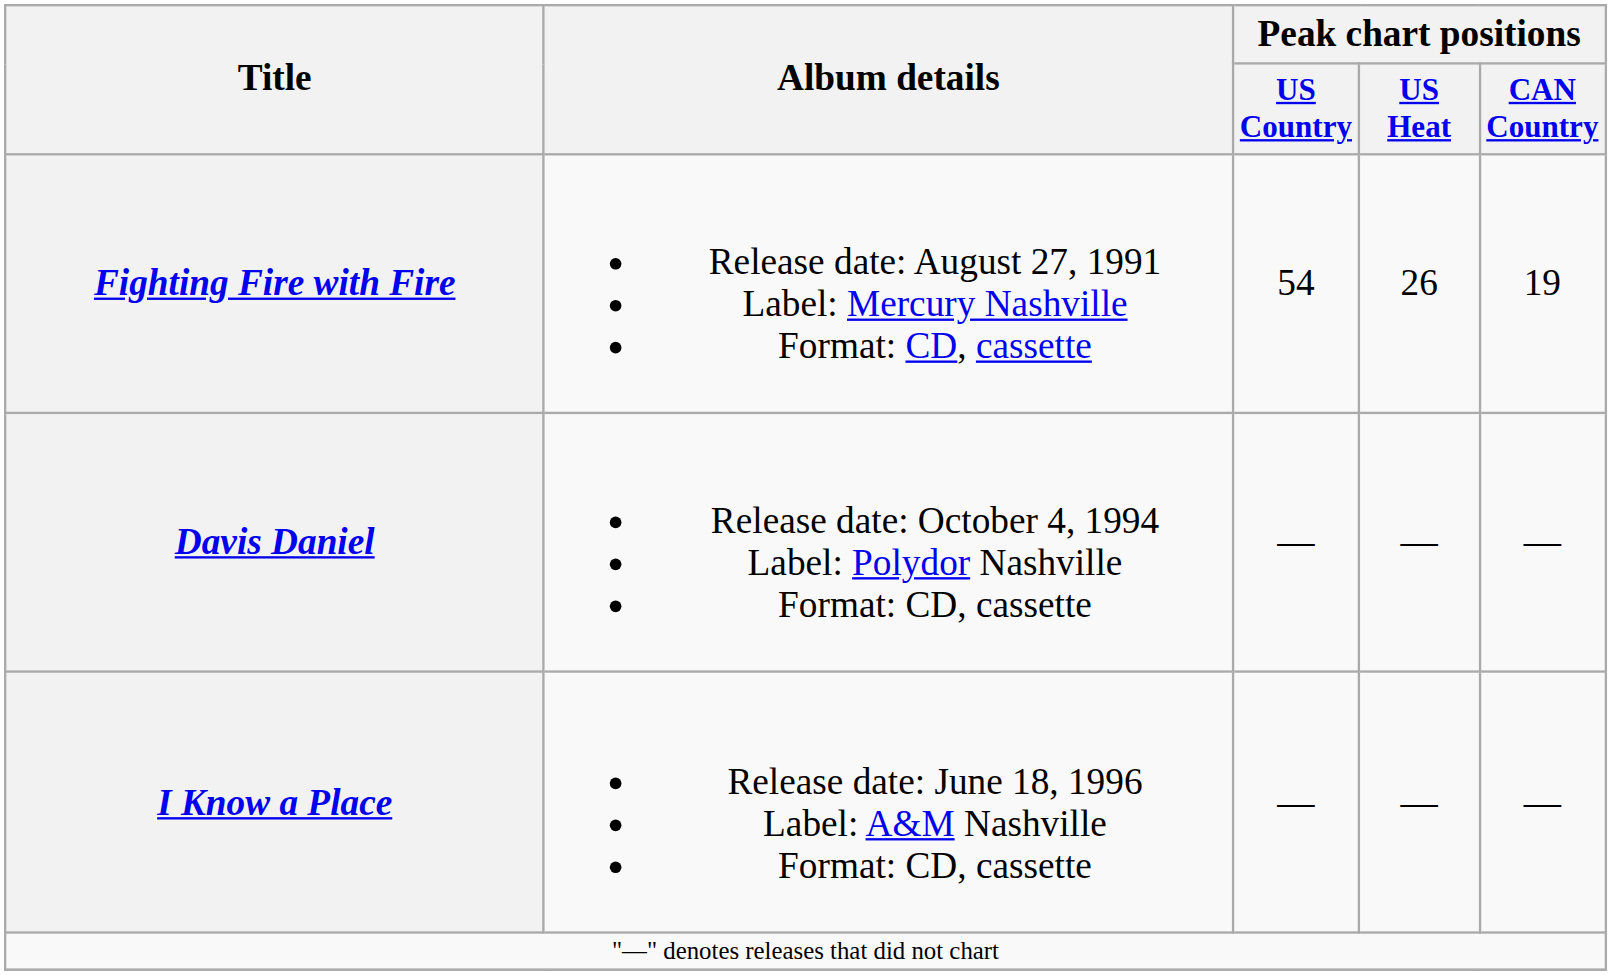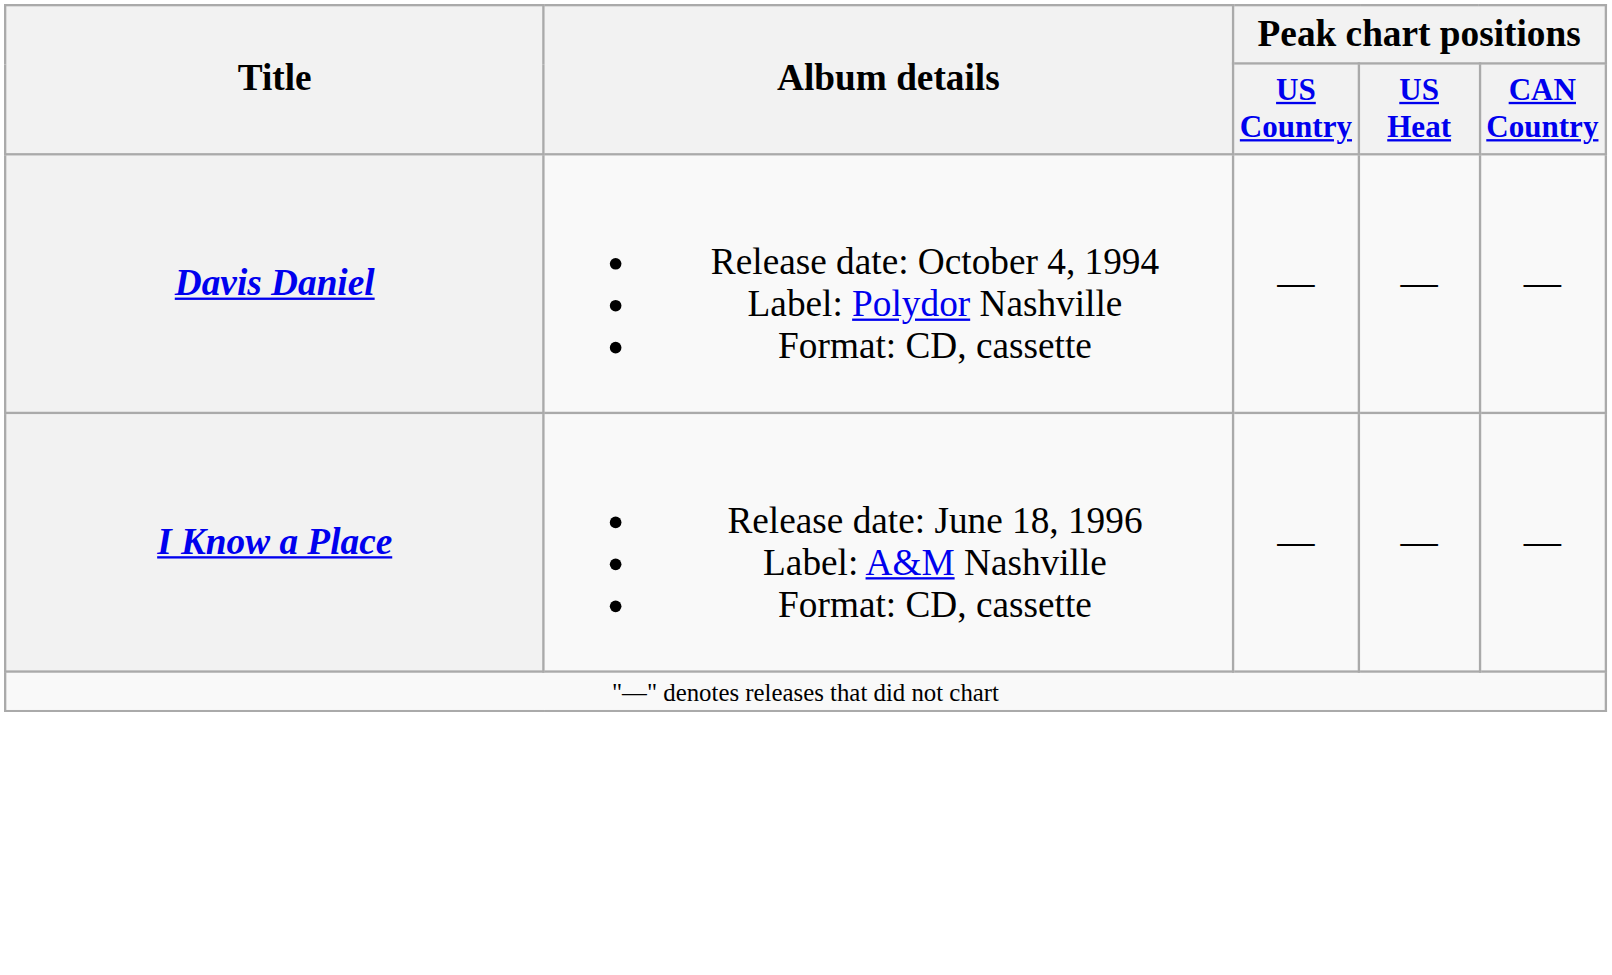- row: Fighting Fire with Fire | Release date: August 27, 1991 Label: Mercury Nashville Format: CD, cassette | 54 | 26 | 19
